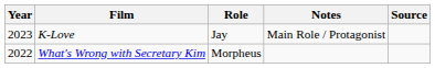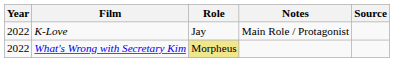K-Love | Year: 2023 -> 2022
What's Wrong with Secretary Kim | Role: no background -> khaki background
